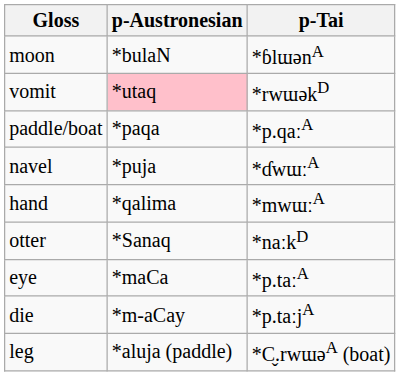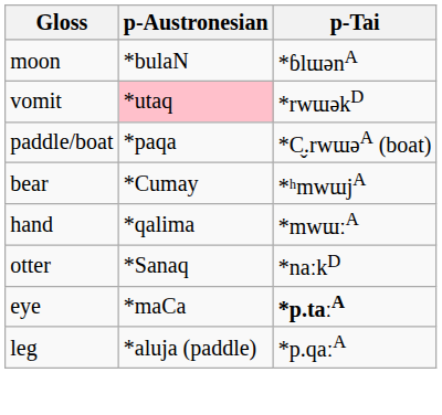paddle/boat | p-Tai: *p.qaːA -> *C̬.rwɯəA (boat)
- row: navel | *puja | *ɗwɯːA
+ row: bear | *Cumay | *ʰmwɯjA
eye | p-Tai: normal -> bold
- row: die | *m-aCay | *p.taːjA
leg | p-Tai: *C̬.rwɯəA (boat) -> *p.qaːA
